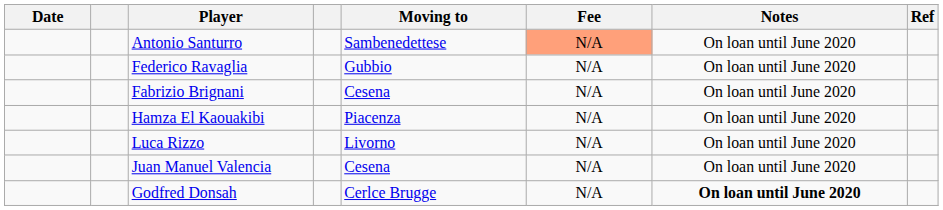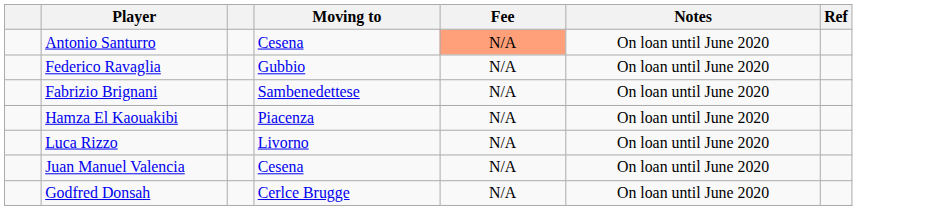- column: Date
Antonio Santurro | Moving to: Sambenedettese -> Cesena
Fabrizio Brignani | Moving to: Cesena -> Sambenedettese
Godfred Donsah | Notes: bold -> normal
